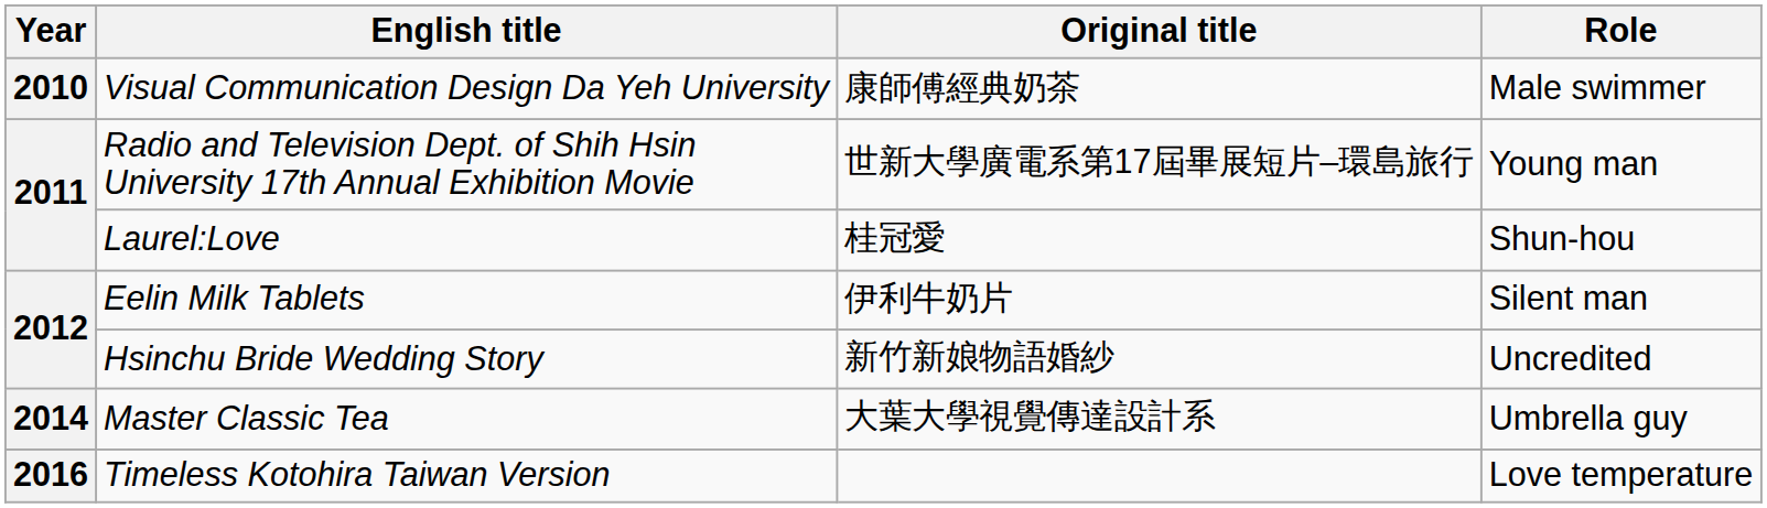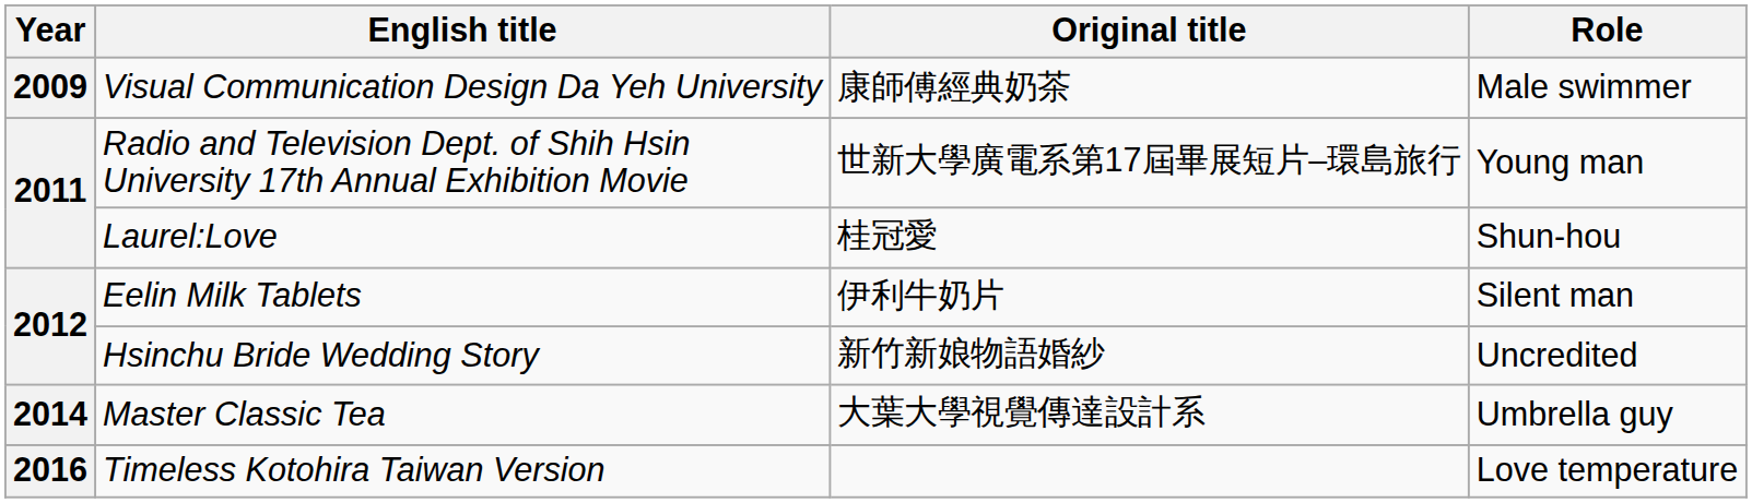Visual Communication Design Da Yeh University | Year: 2010 -> 2009
